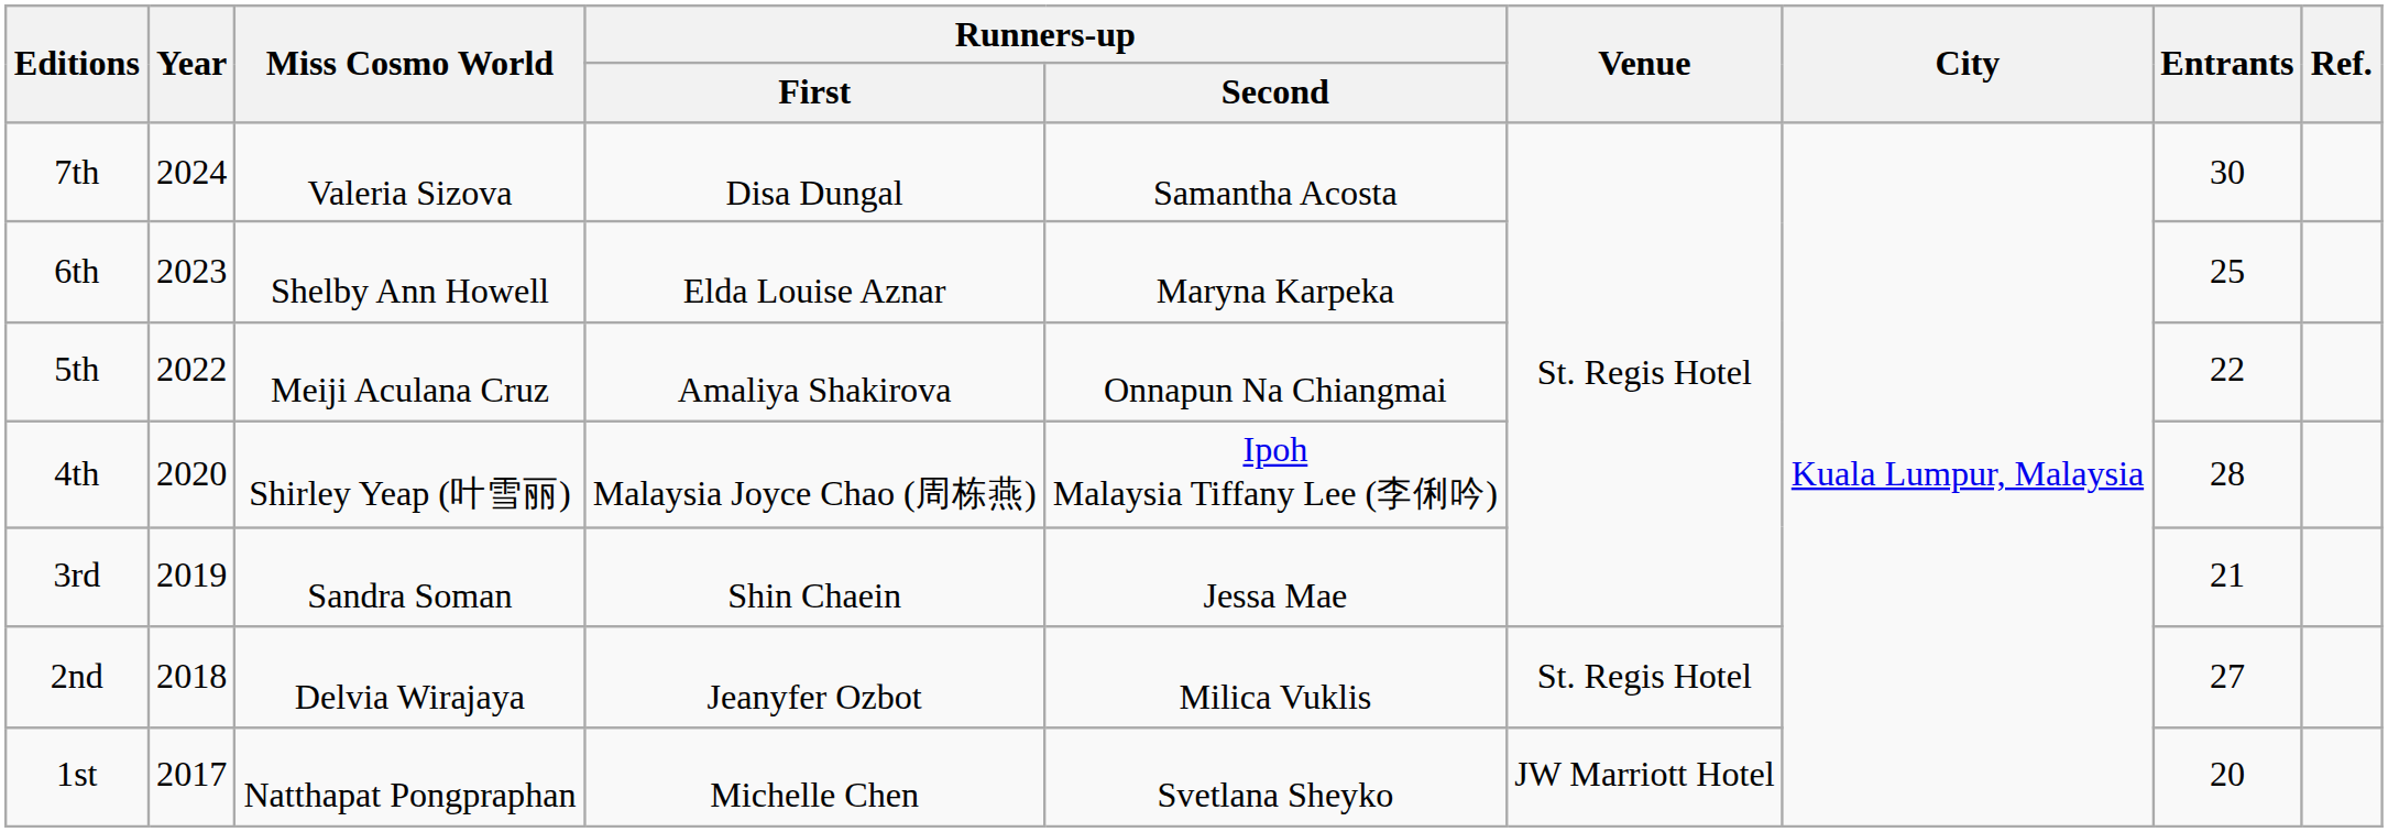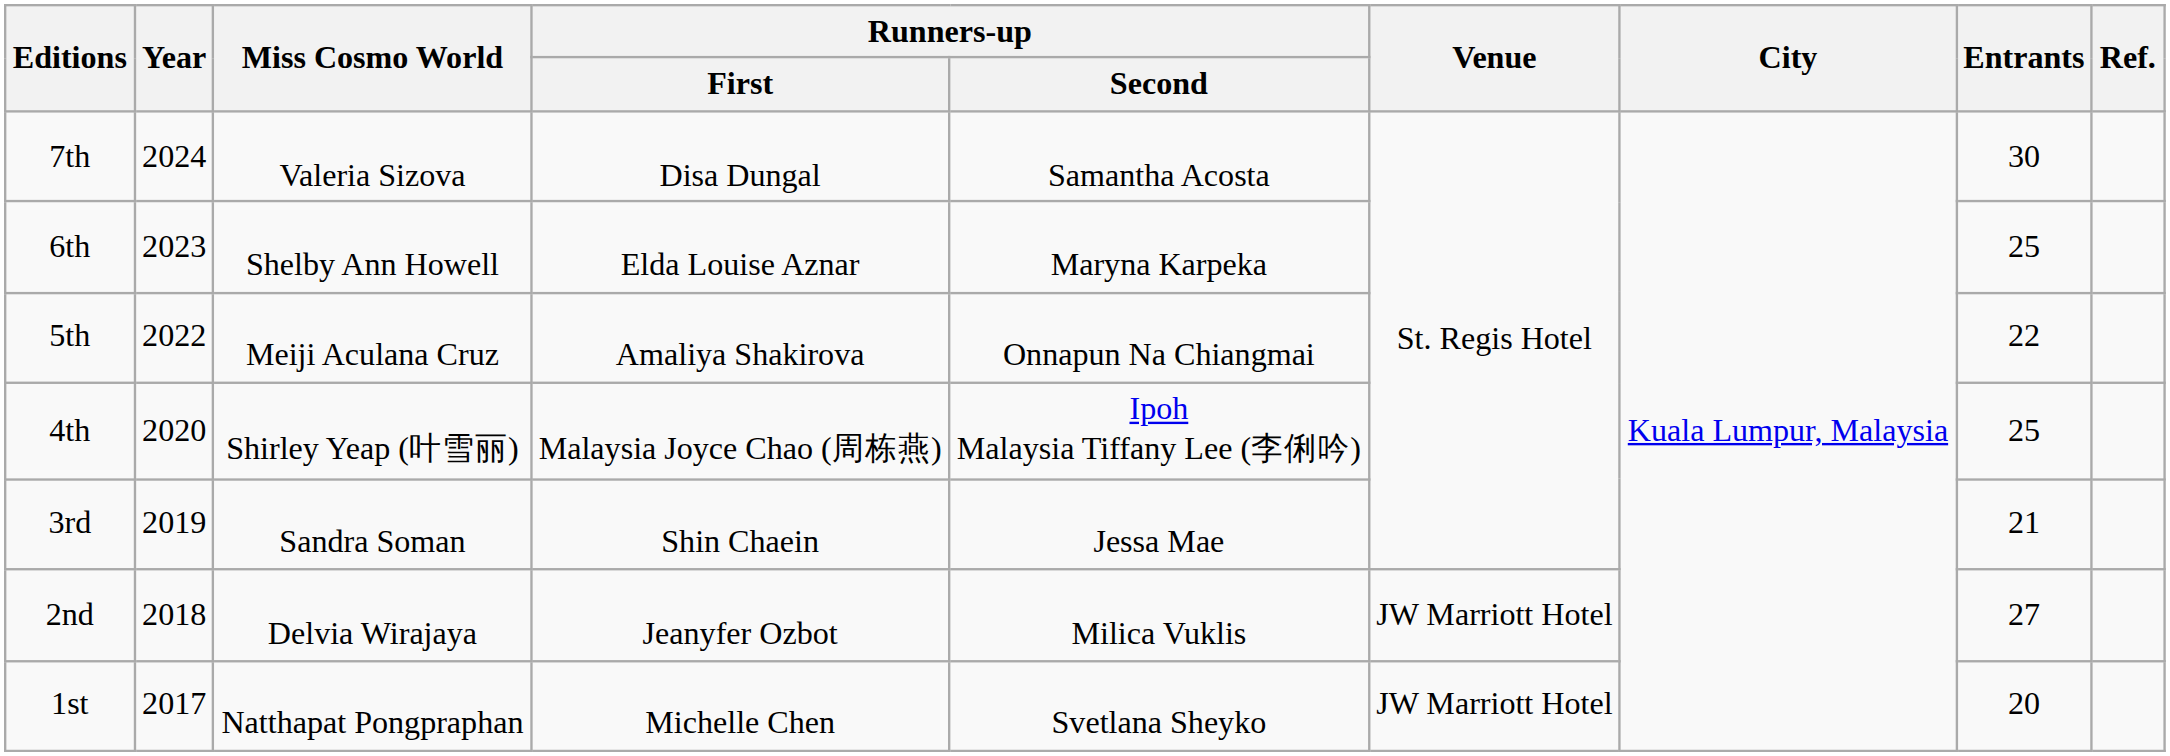4th | Entrants: 28 -> 25
2nd | Venue: St. Regis Hotel -> JW Marriott Hotel
